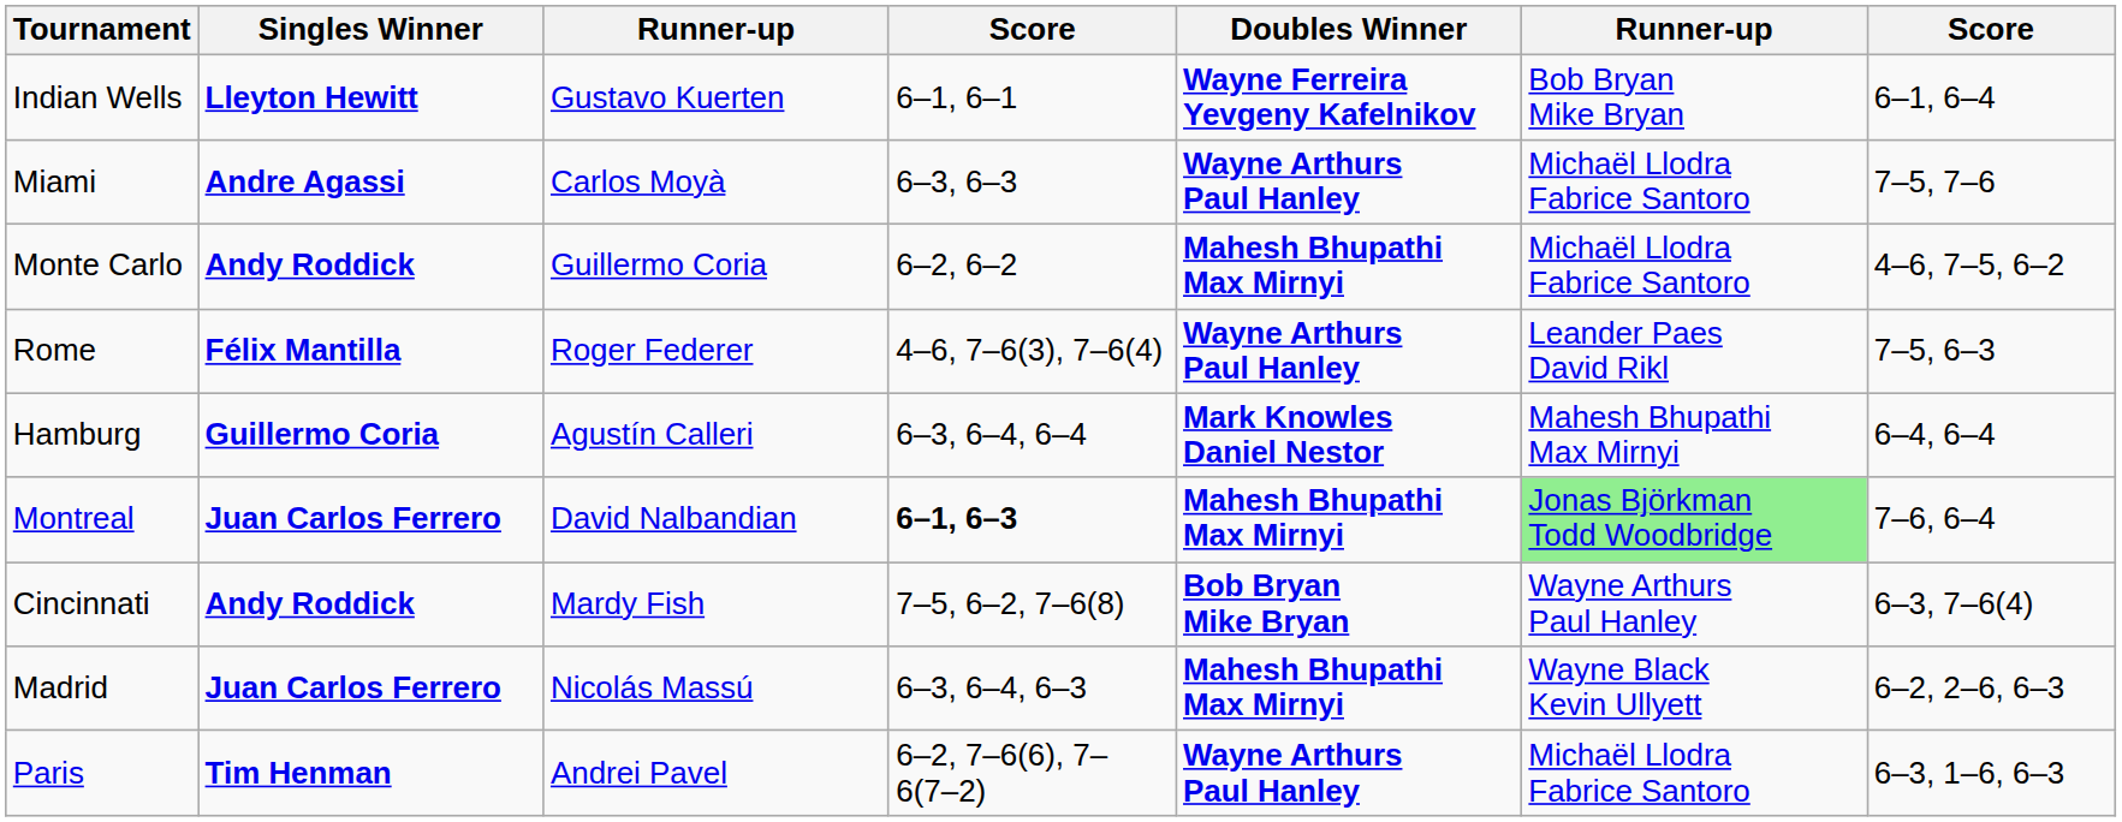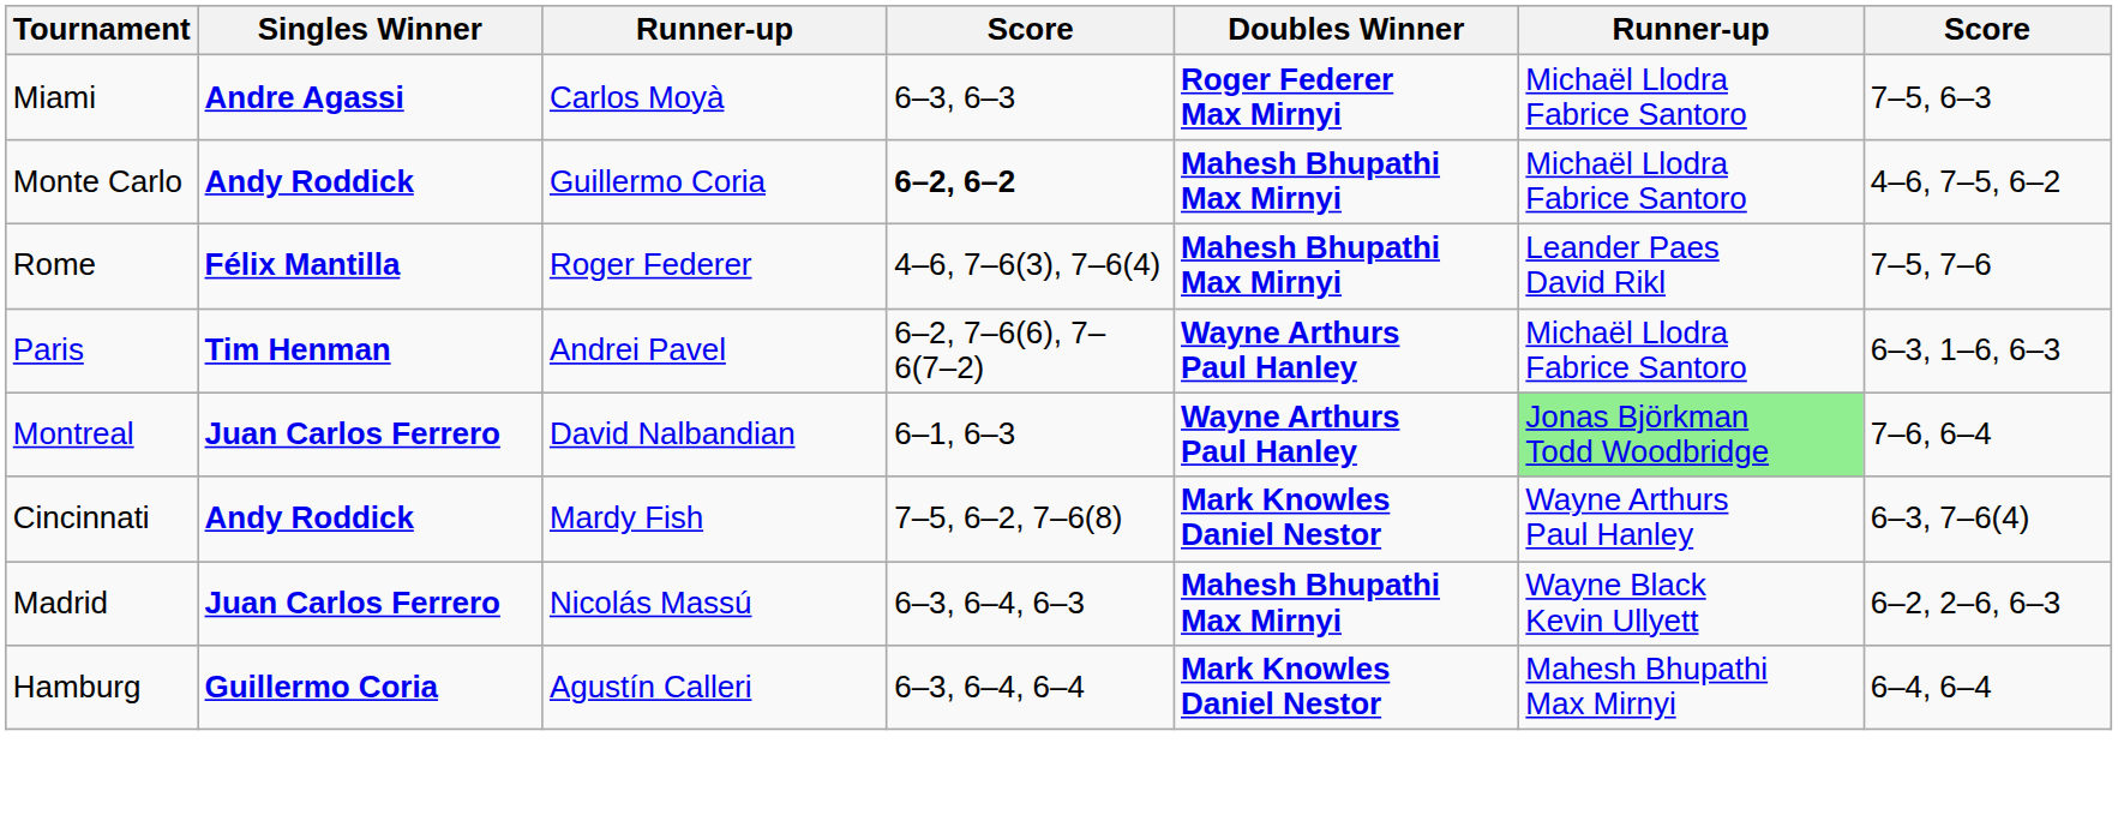- row: Indian Wells | Lleyton Hewitt | Gustavo Kuerten | 6–1, 6–1 | Wayne Ferreira Yevgeny Kafelnikov | Bob Bryan Mike Bryan | 6–1, 6–4
Miami | Doubles Winner: Wayne Arthurs Paul Hanley -> Roger Federer Max Mirnyi
Miami | column 7: 7–5, 7–6 -> 7–5, 6–3
Monte Carlo | column 4: normal -> bold
Rome | Doubles Winner: Wayne Arthurs Paul Hanley -> Mahesh Bhupathi Max Mirnyi
Rome | column 7: 7–5, 6–3 -> 7–5, 7–6
rows swapped: Hamburg <-> Paris
Montreal | column 4: bold -> normal
Montreal | Doubles Winner: Mahesh Bhupathi Max Mirnyi -> Wayne Arthurs Paul Hanley
Cincinnati | Doubles Winner: Bob Bryan Mike Bryan -> Mark Knowles Daniel Nestor
